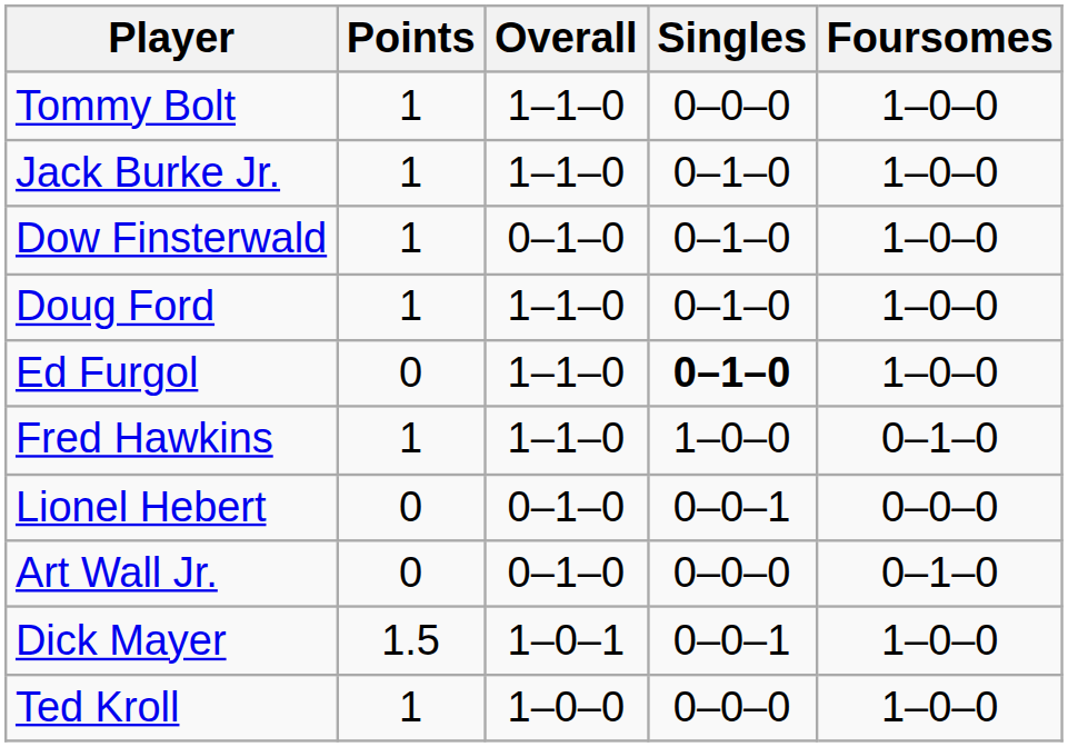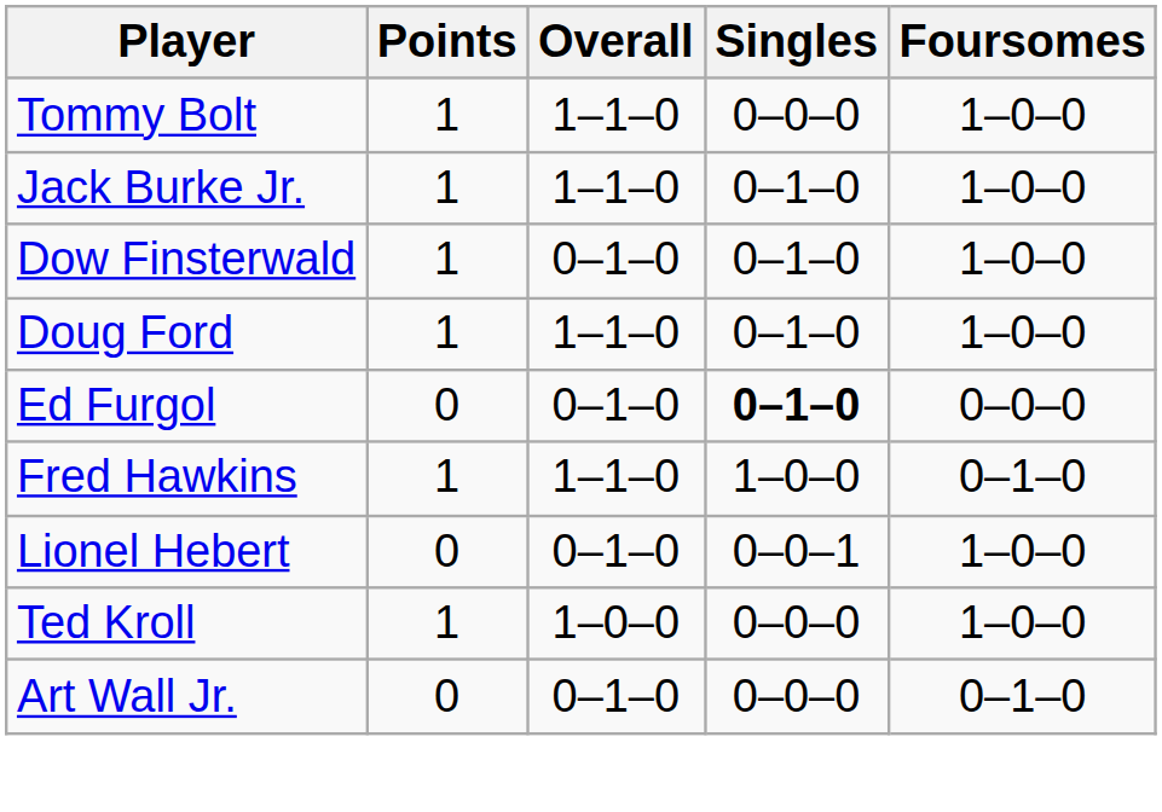Ed Furgol | Overall: 1–1–0 -> 0–1–0
Ed Furgol | Foursomes: 1–0–0 -> 0–0–0
Lionel Hebert | Foursomes: 0–0–0 -> 1–0–0
rows swapped: Ted Kroll <-> Art Wall Jr.
- row: Dick Mayer | 1.5 | 1–0–1 | 0–0–1 | 1–0–0
